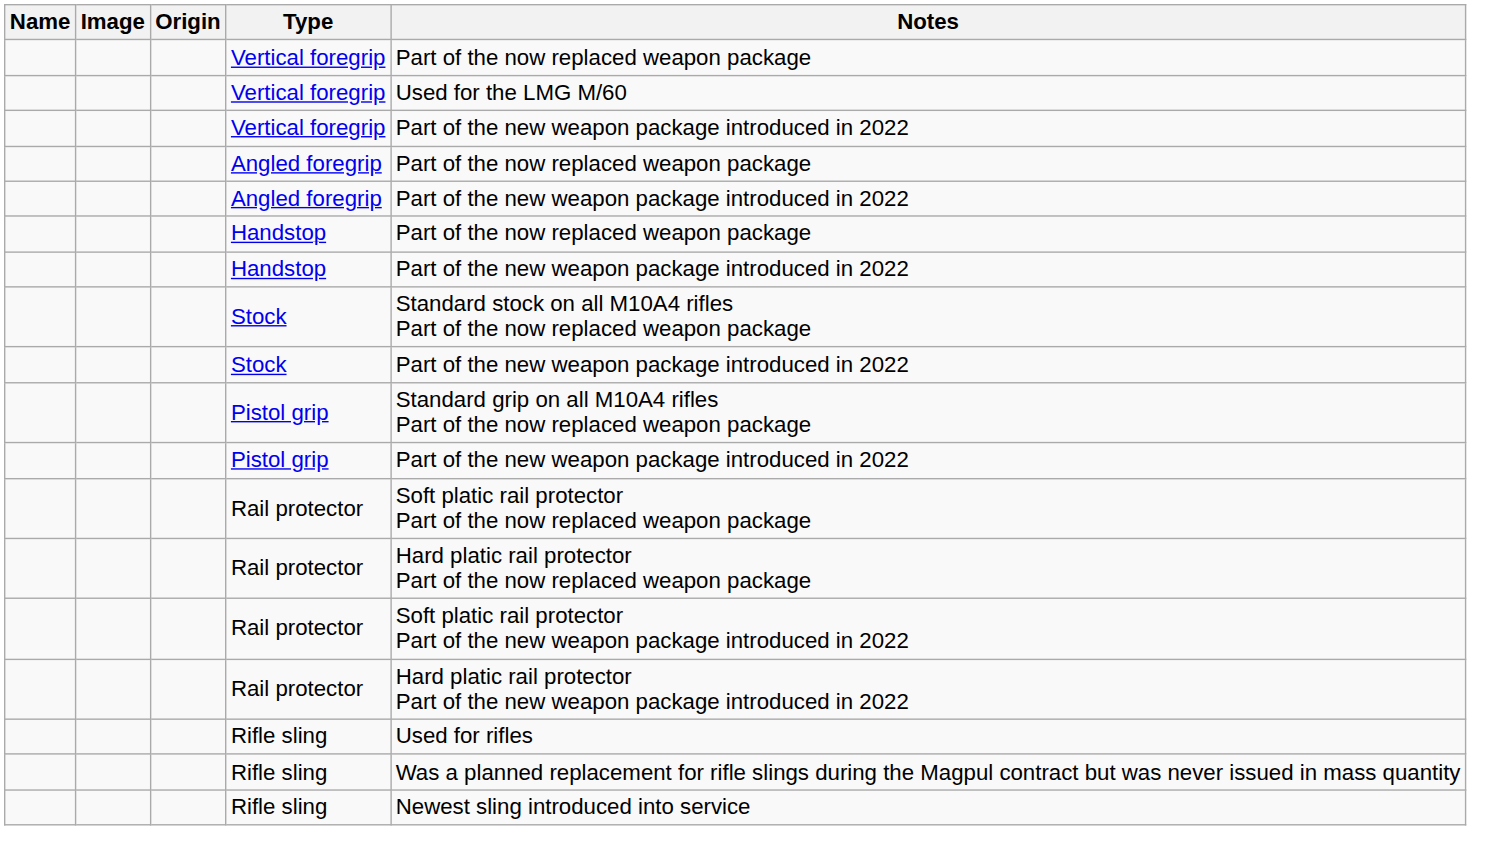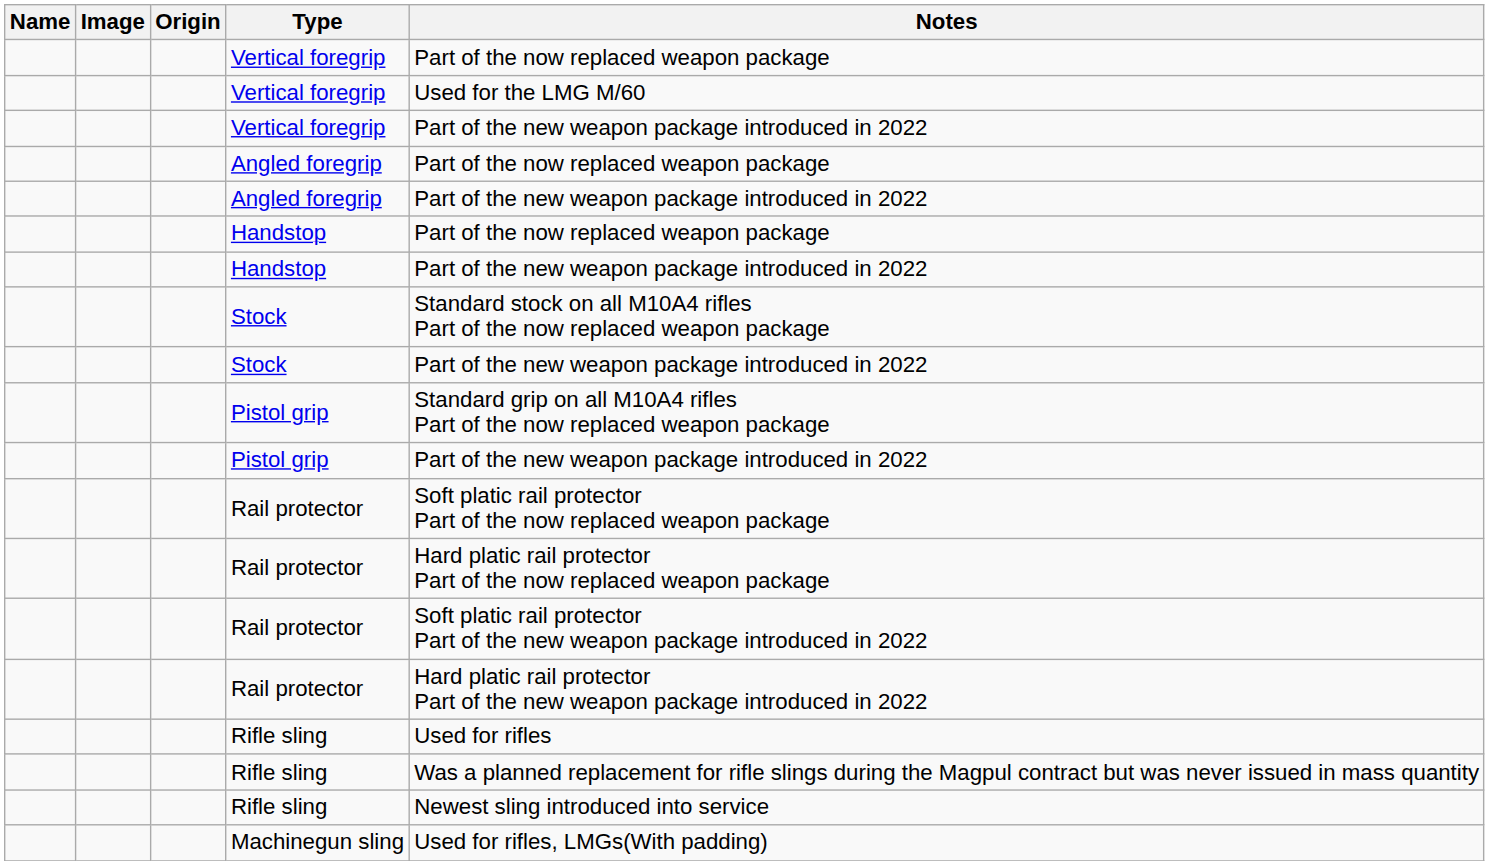+ row: Machinegun sling | Used for rifles, LMGs(With padding)
